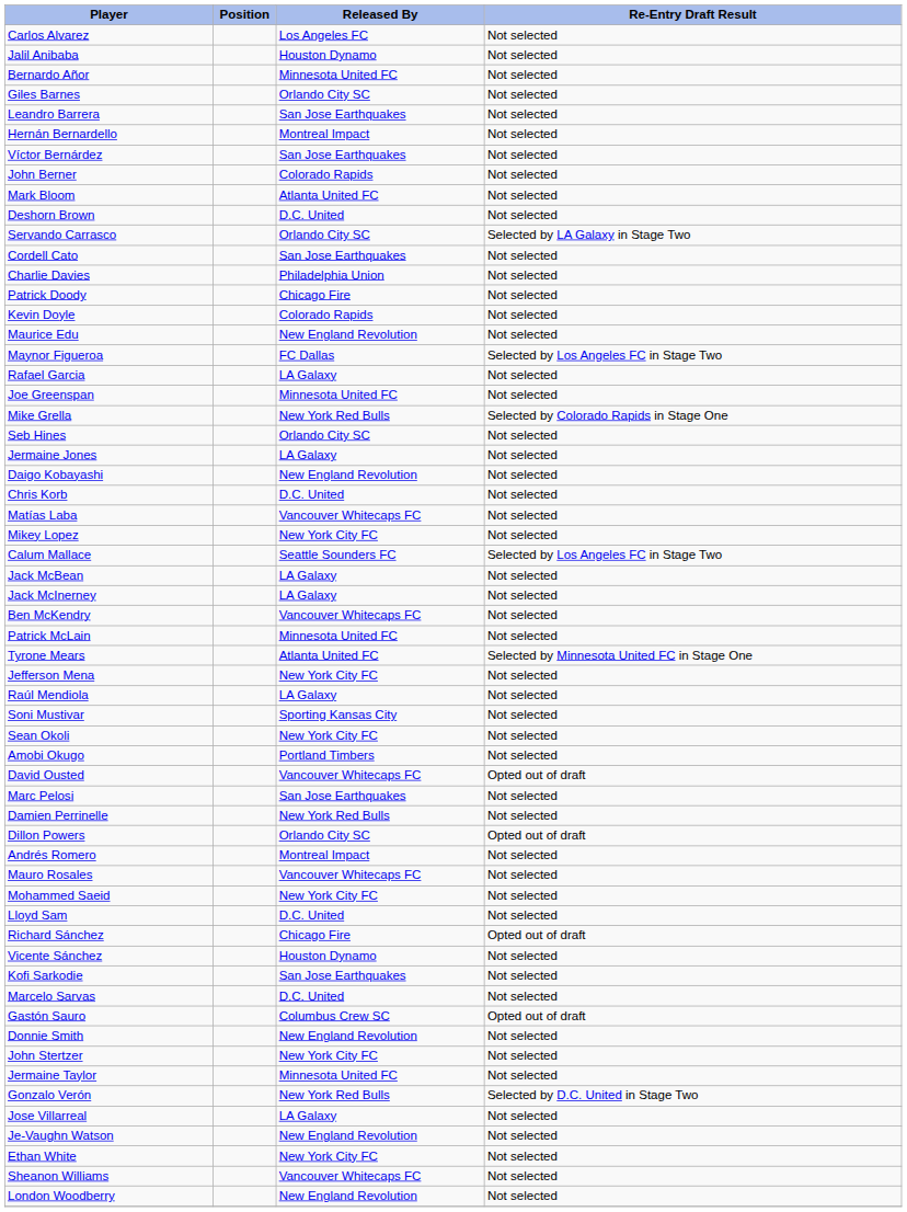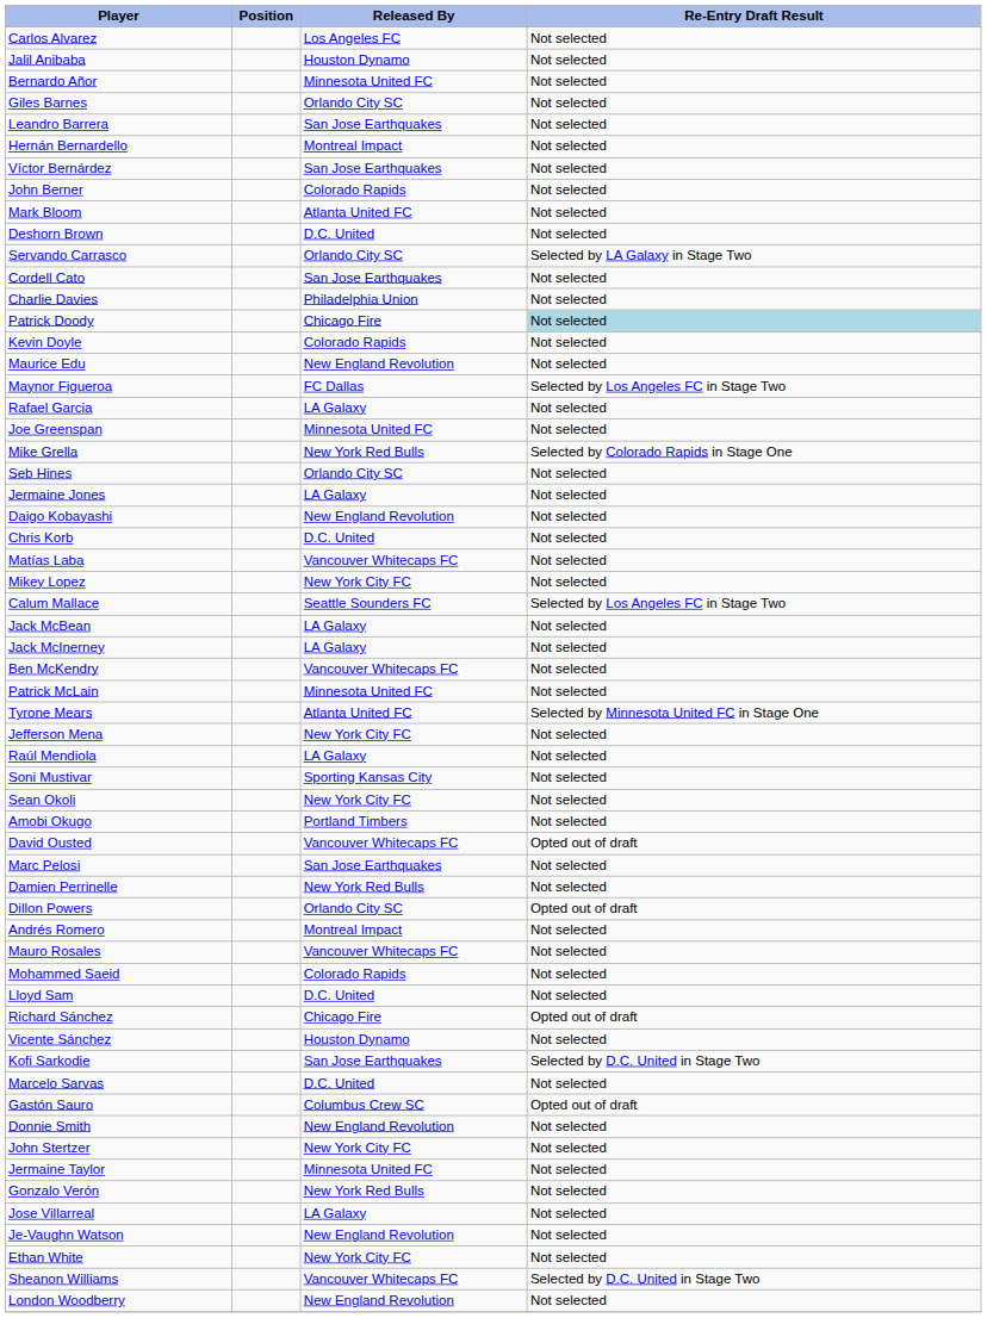Patrick Doody | Re-Entry Draft Result: no background -> lightblue background
Mohammed Saeid | Released By: New York City FC -> Colorado Rapids
Kofi Sarkodie | Re-Entry Draft Result: Not selected -> Selected by D.C. United in Stage Two
Gonzalo Verón | Re-Entry Draft Result: Selected by D.C. United in Stage Two -> Not selected
Sheanon Williams | Re-Entry Draft Result: Not selected -> Selected by D.C. United in Stage Two
